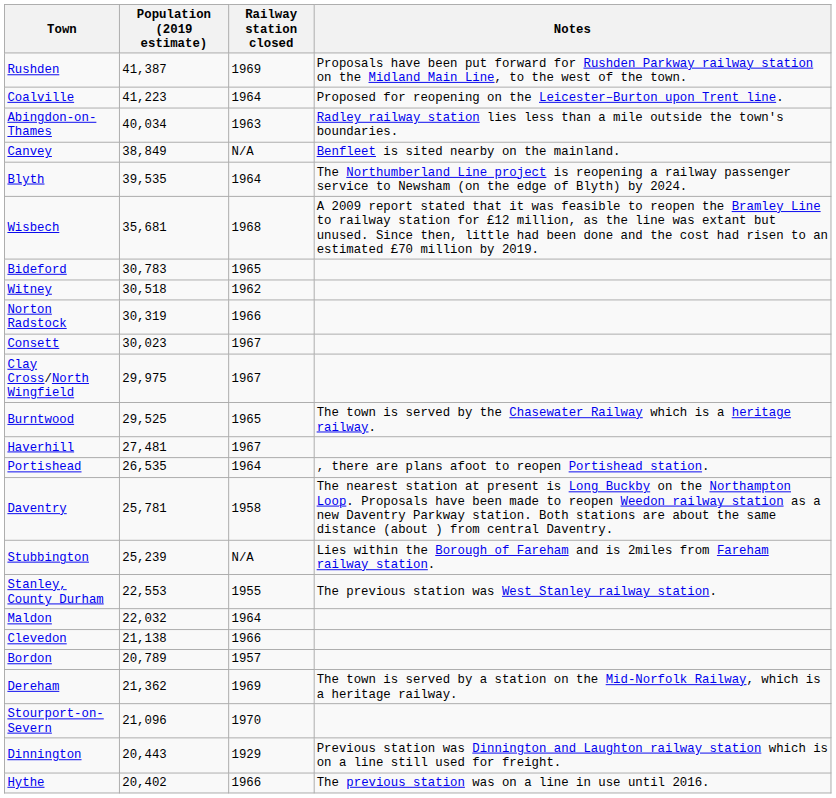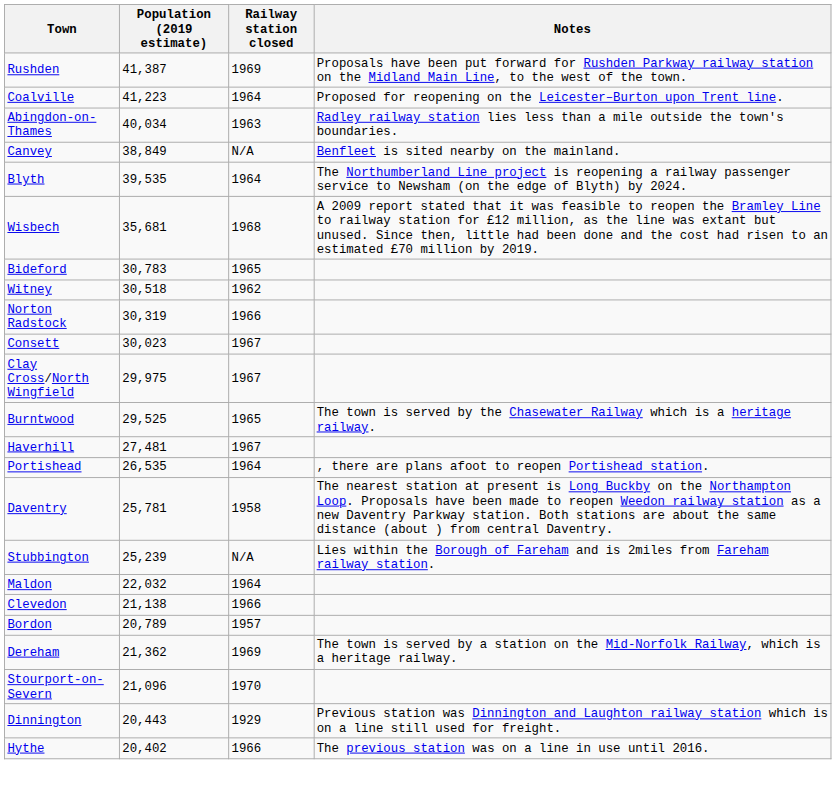- row: Stanley, County Durham | 22,553 | 1955 | The previous station was West Stanley railway station.
